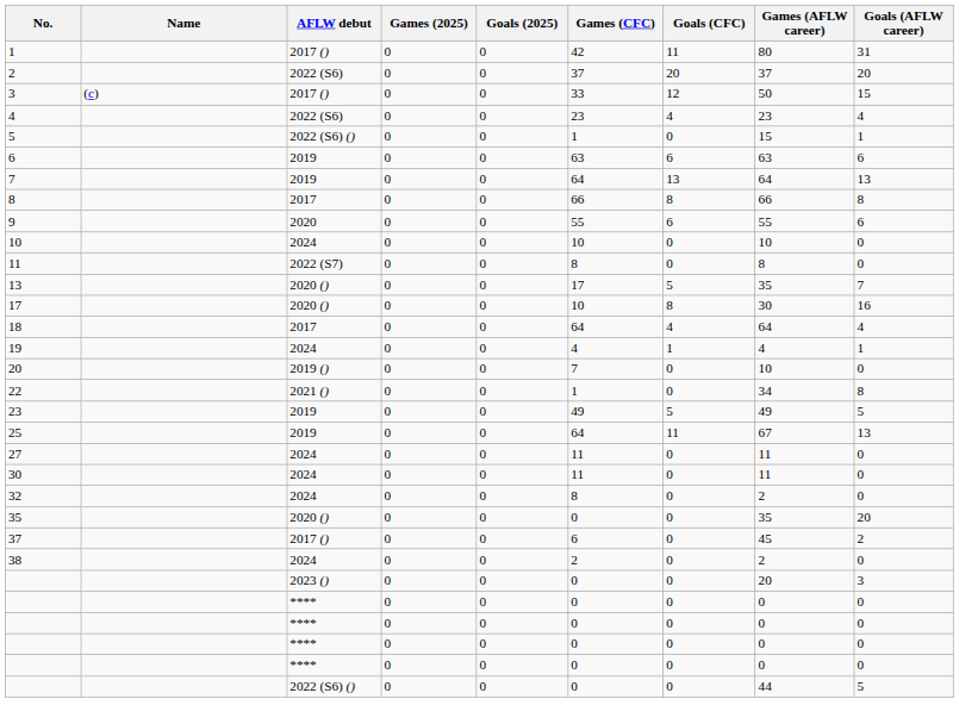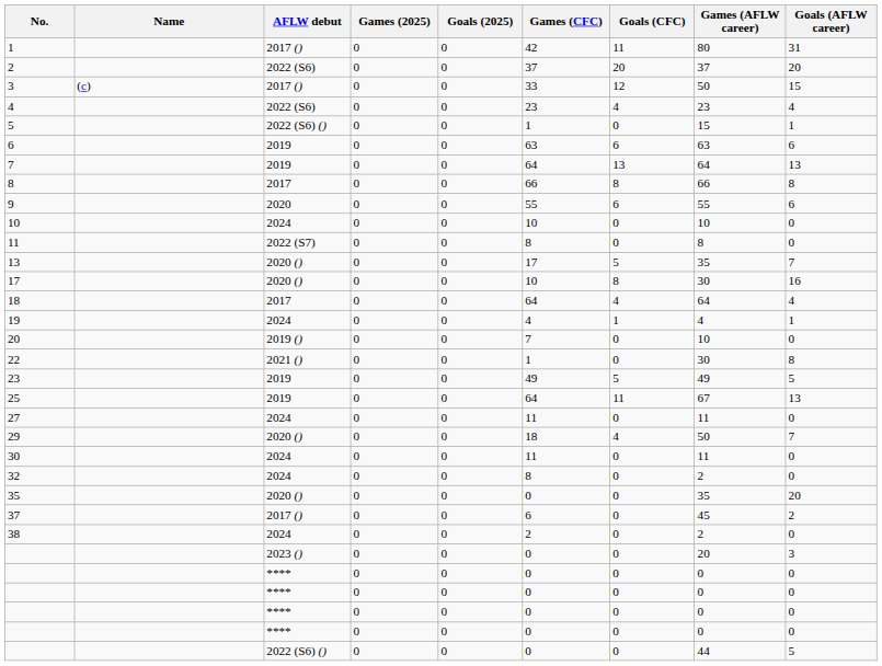22 | Games (AFLW career): 34 -> 30
+ row: 29 | 2020 () | 0 | 0 | 18 | 4 | 50 | 7
